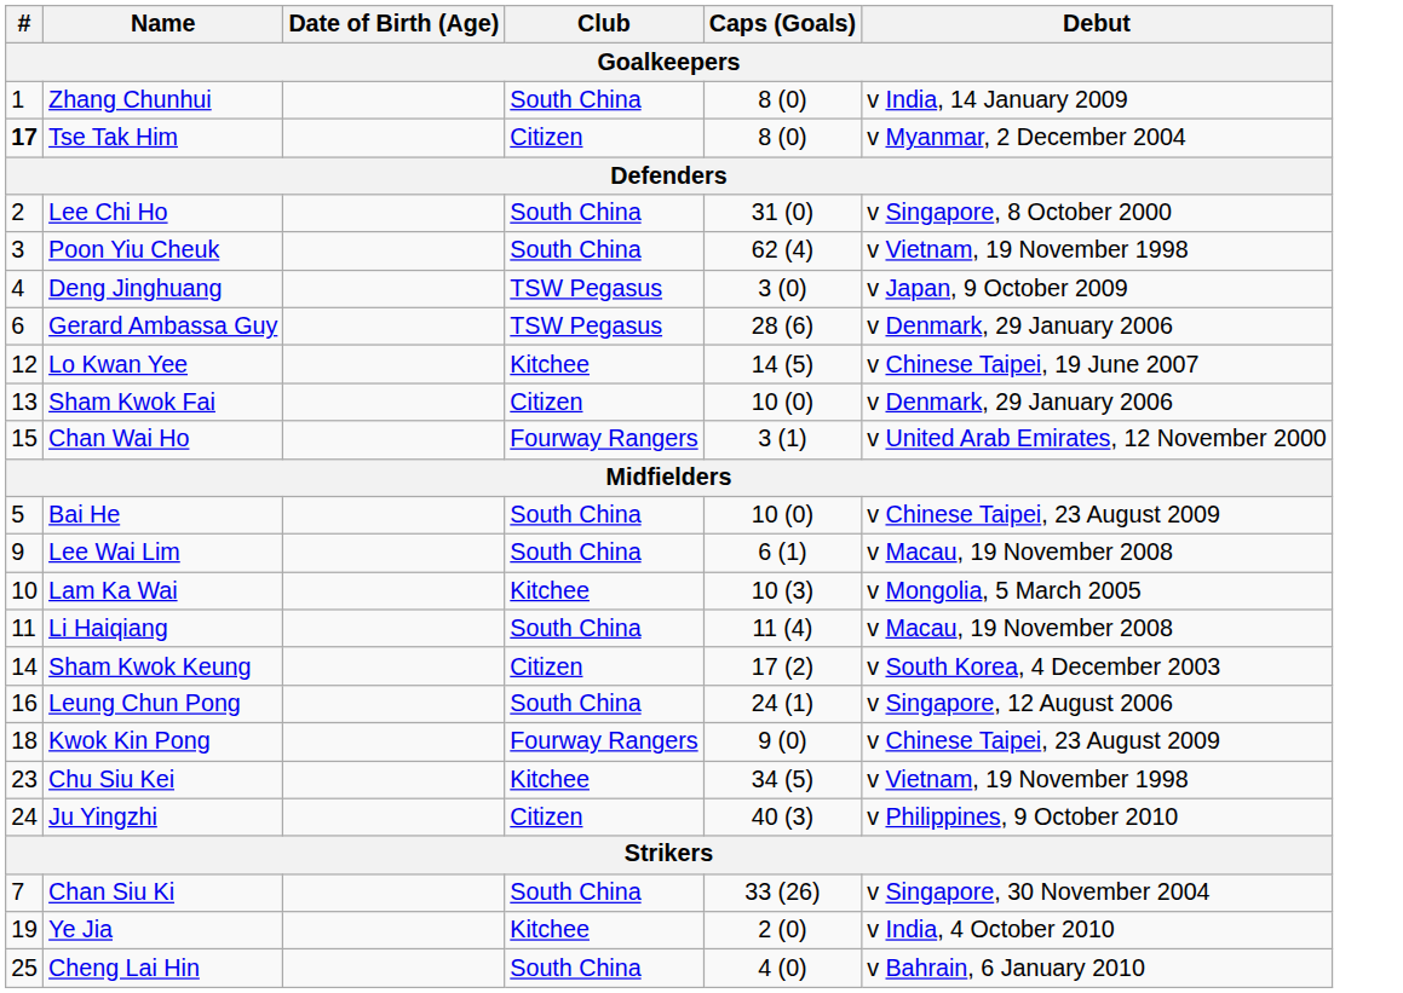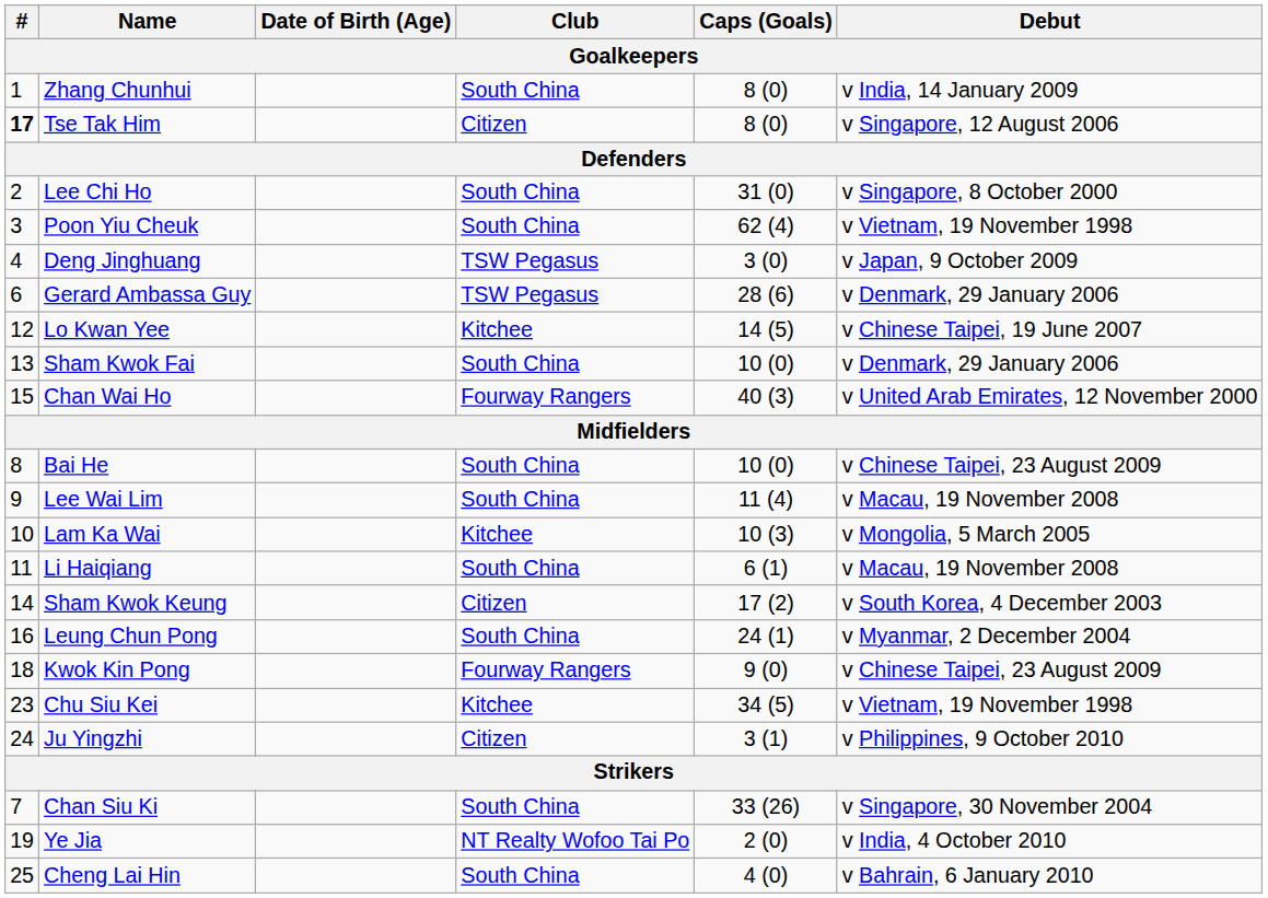Tse Tak Him | Debut: v Myanmar, 2 December 2004 -> v Singapore, 12 August 2006
Sham Kwok Fai | Club: Citizen -> South China
Chan Wai Ho | Caps (Goals): 3 (1) -> 40 (3)
Bai He | #: 5 -> 8
Lee Wai Lim | Caps (Goals): 6 (1) -> 11 (4)
Li Haiqiang | Caps (Goals): 11 (4) -> 6 (1)
Leung Chun Pong | Debut: v Singapore, 12 August 2006 -> v Myanmar, 2 December 2004
Ju Yingzhi | Caps (Goals): 40 (3) -> 3 (1)
Ye Jia | Club: Kitchee -> NT Realty Wofoo Tai Po
